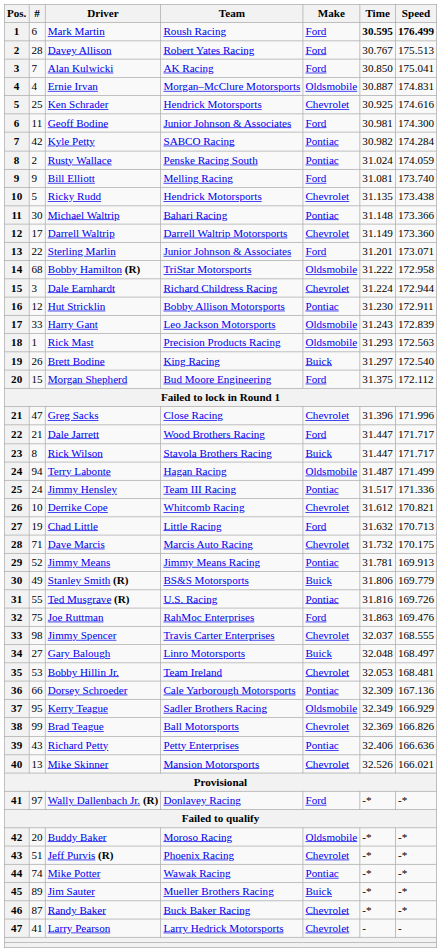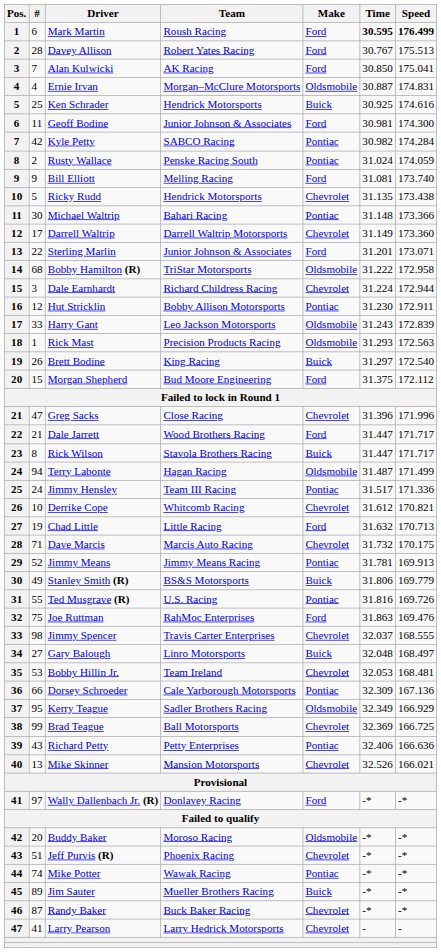Ken Schrader | Make: Chevrolet -> Buick
Brad Teague | Speed: 166.826 -> 166.725
